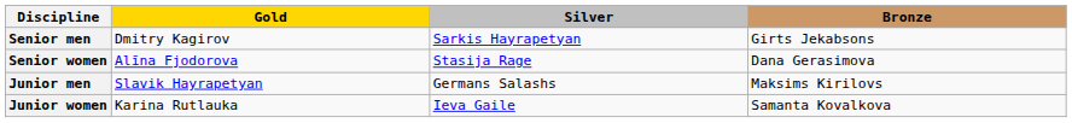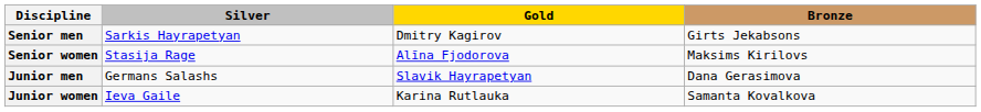columns swapped: Gold <-> Silver
Senior women | Bronze: Dana Gerasimova -> Maksims Kirilovs
Junior men | Bronze: Maksims Kirilovs -> Dana Gerasimova
